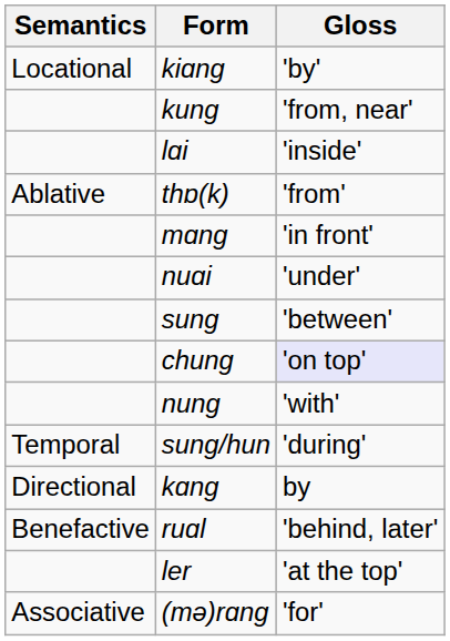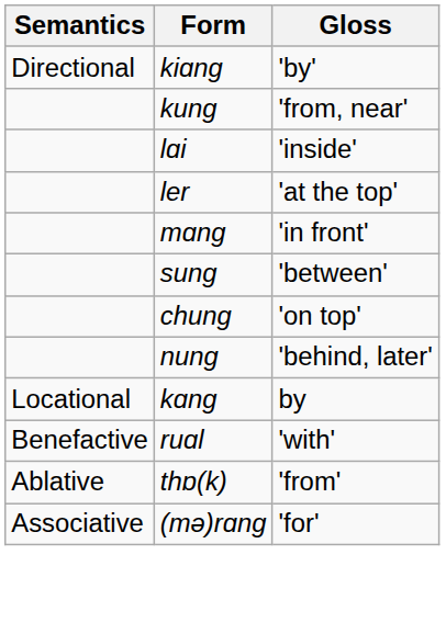kiɑng | Semantics: Locational -> Directional
rows swapped: ler <-> thɒ(k)
- row: nuɑi | 'under'
chung | Gloss: lavender background -> no background
nung | Gloss: 'with' -> 'behind, later'
- row: Temporal | sung/hun | 'during'
kɑng | Semantics: Directional -> Locational
ruɑl | Gloss: 'behind, later' -> 'with'
